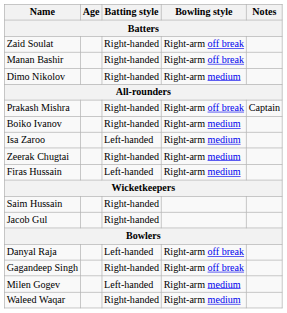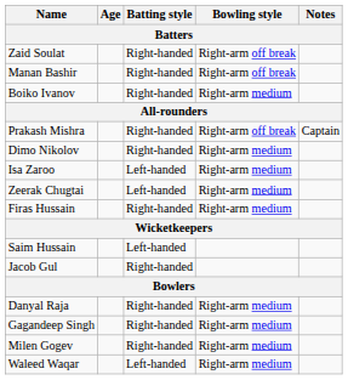rows swapped: Boiko Ivanov <-> Dimo Nikolov
Zeerak Chugtai | Batting style: Right-handed -> Left-handed
Firas Hussain | Batting style: Left-handed -> Right-handed
Saim Hussain | Batting style: Right-handed -> Left-handed
Danyal Raja | Batting style: Left-handed -> Right-handed
Danyal Raja | Bowling style: Right-arm off break -> Right-arm medium
Gagandeep Singh | Bowling style: Right-arm off break -> Right-arm medium
Milen Gogev | Batting style: Left-handed -> Right-handed
Waleed Waqar | Batting style: Right-handed -> Left-handed
